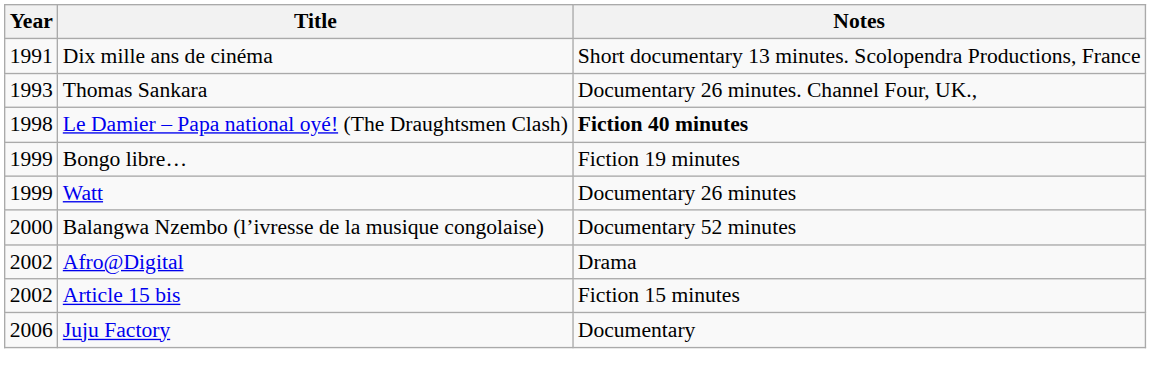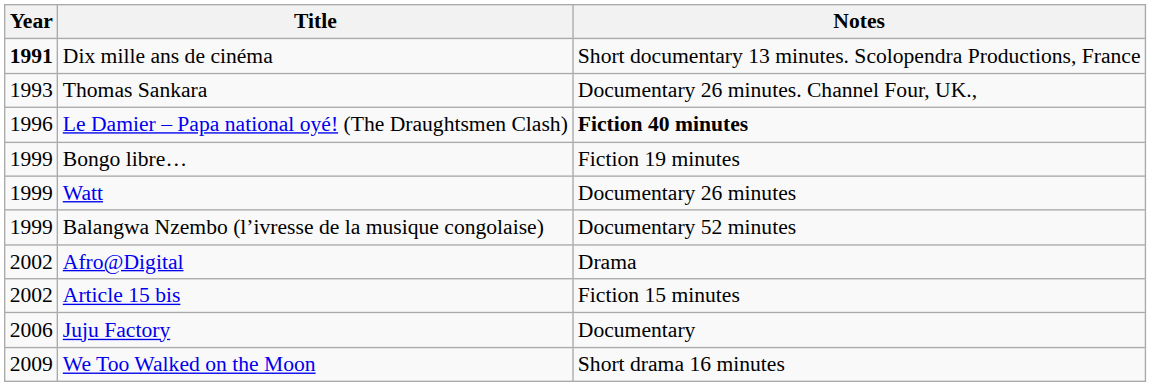Dix mille ans de cinéma | Year: normal -> bold
Le Damier – Papa national oyé! (The Draughtsmen Clash) | Year: 1998 -> 1996
Balangwa Nzembo (l’ivresse de la musique congolaise) | Year: 2000 -> 1999
+ row: 2009 | We Too Walked on the Moon | Short drama 16 minutes
